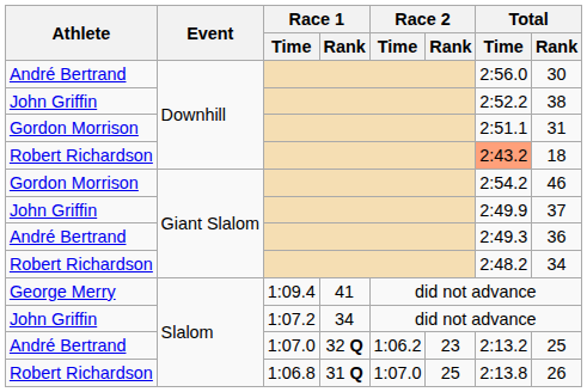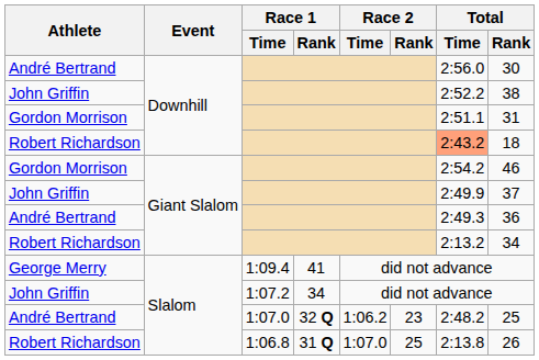Robert Richardson / Giant Slalom | Total / Time: 2:48.2 -> 2:13.2
André Bertrand / Slalom | Total / Time: 2:13.2 -> 2:48.2
